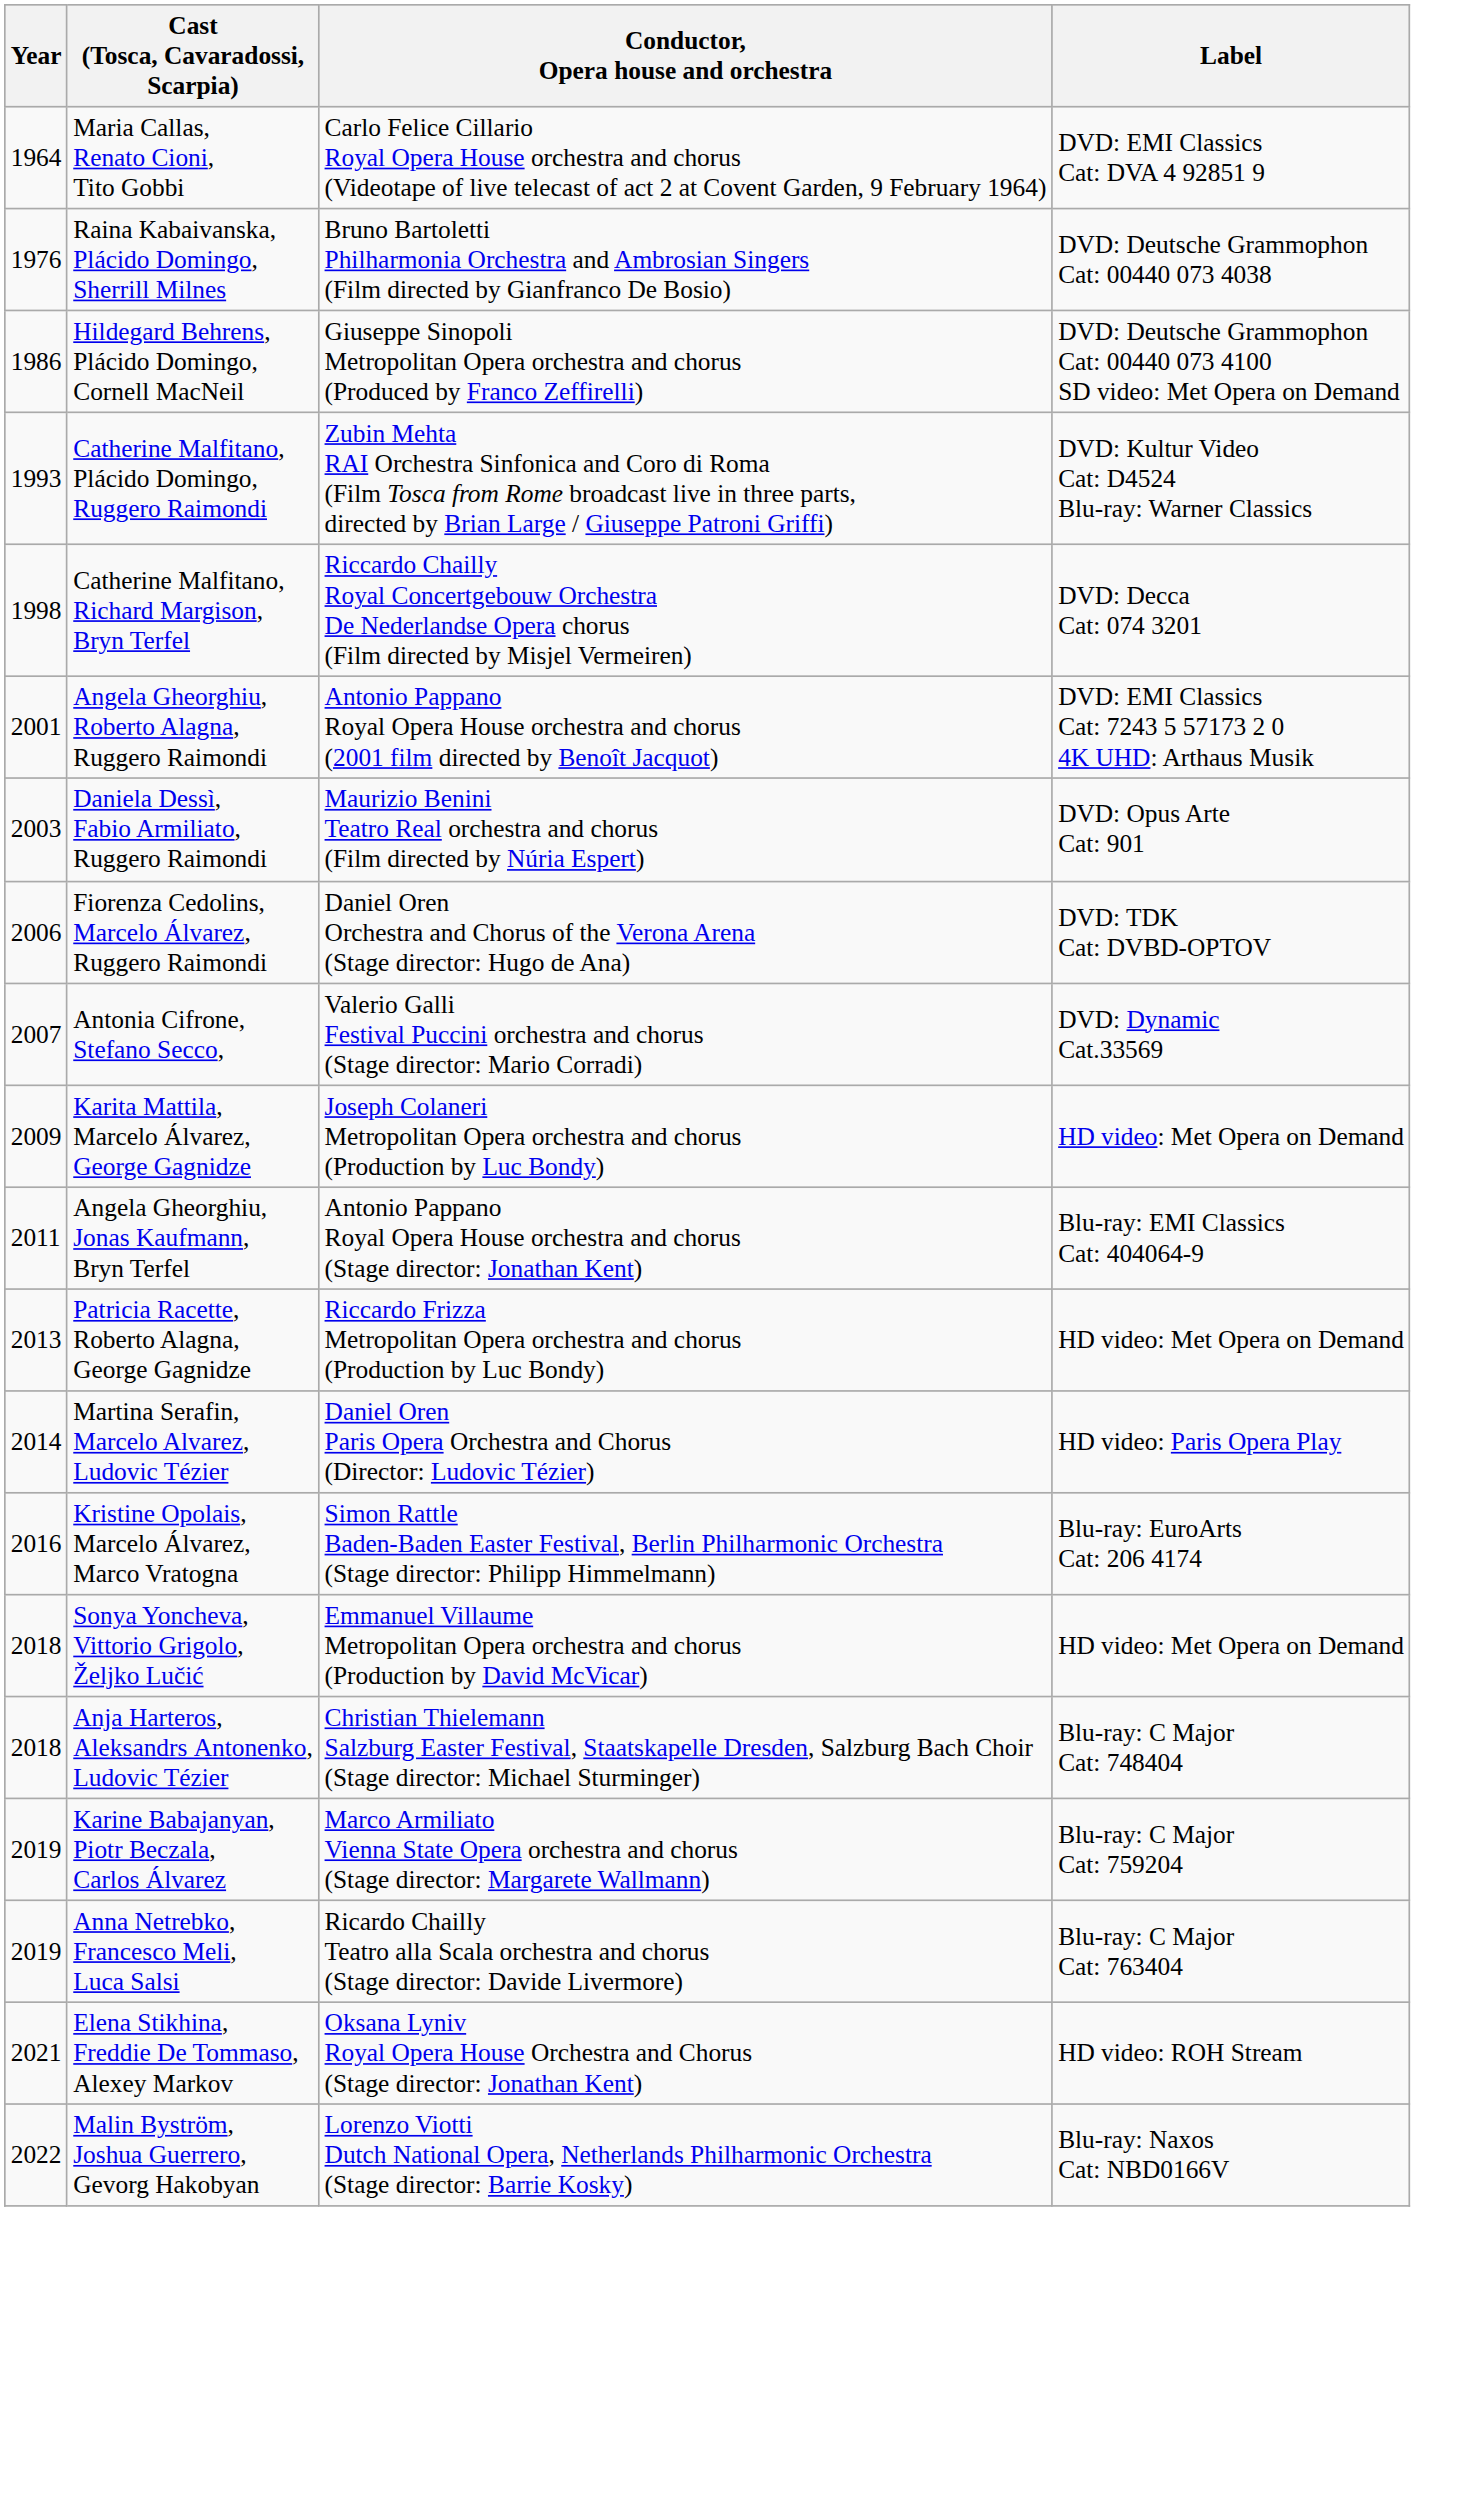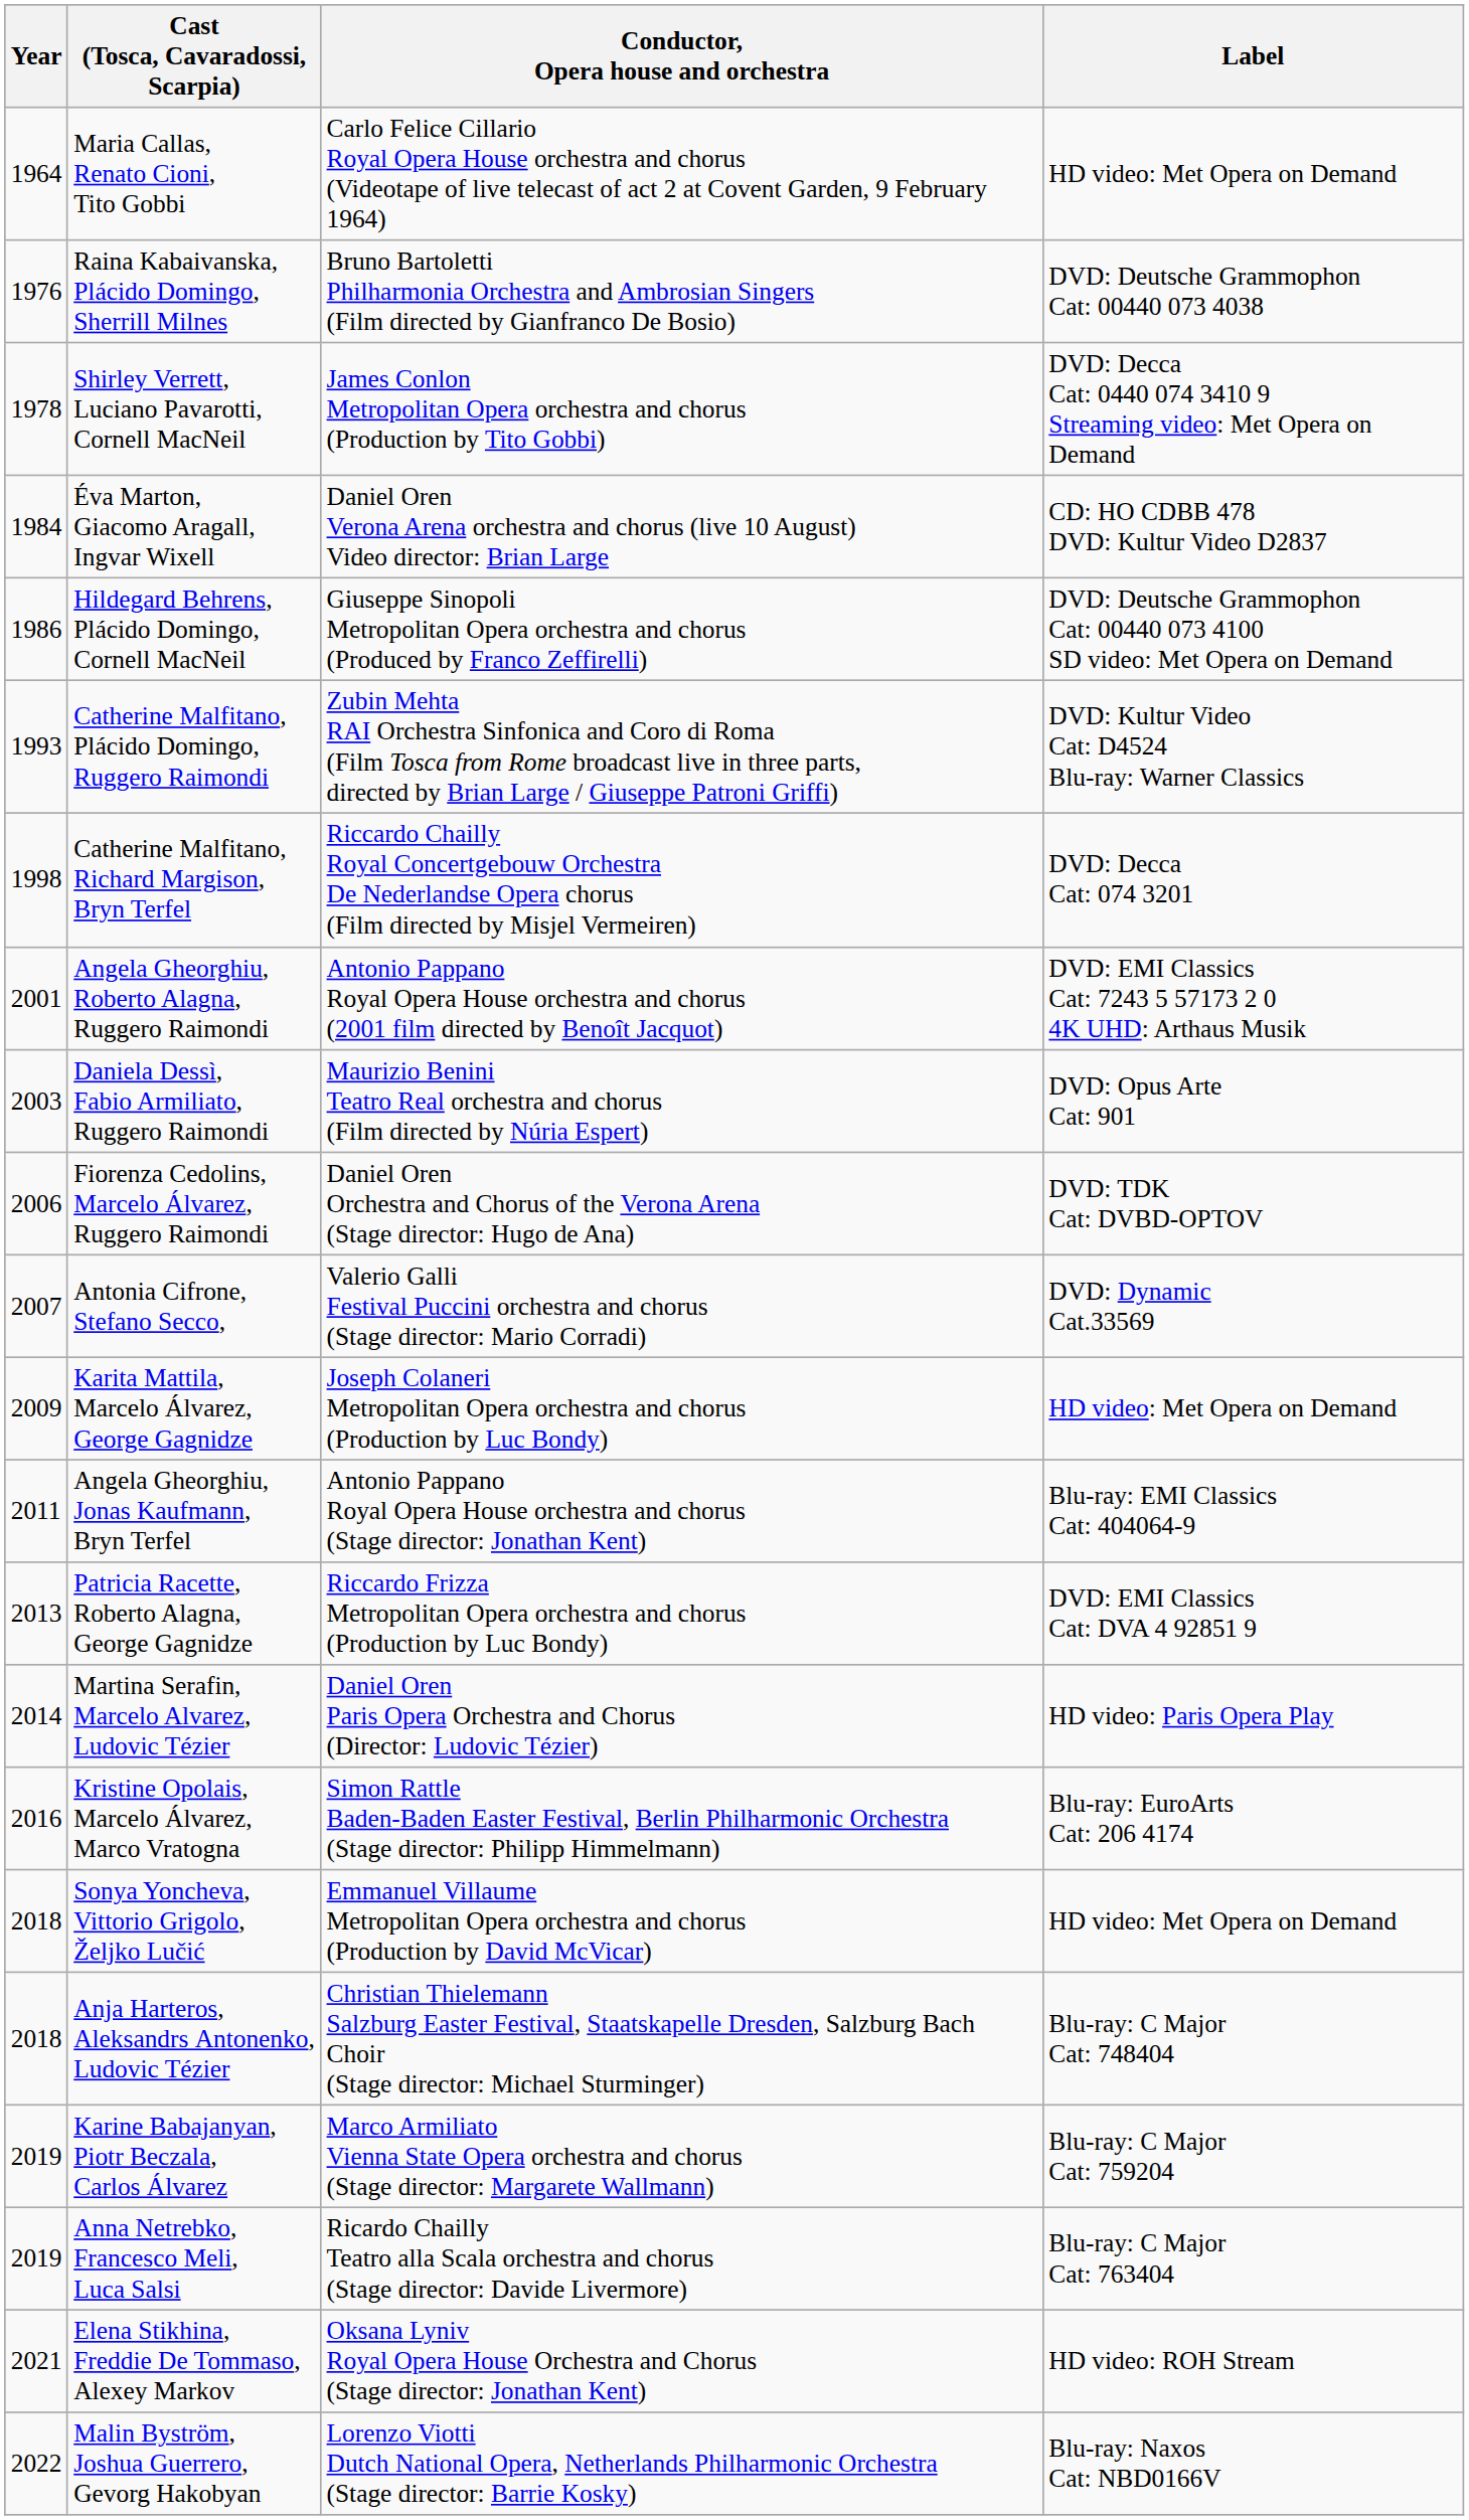Maria Callas, Renato Cioni, Tito Gobbi | Label: DVD: EMI Classics Cat: DVA 4 92851 9 -> HD video: Met Opera on Demand
+ row: 1978 | Shirley Verrett, Luciano Pavarotti, Cornell MacNeil | James Conlon Metropolitan Opera orchestra and chorus (Production by Tito Gobbi) | DVD: Decca Cat: 0440 074 3410 9 Streaming video: Met Opera on Demand
+ row: 1984 | Éva Marton, Giacomo Aragall, Ingvar Wixell | Daniel Oren Verona Arena orchestra and chorus (live 10 August) Video director: Brian Large | CD: HO CDBB 478 DVD: Kultur Video D2837
Patricia Racette, Roberto Alagna, George Gagnidze | Label: HD video: Met Opera on Demand -> DVD: EMI Classics Cat: DVA 4 92851 9
